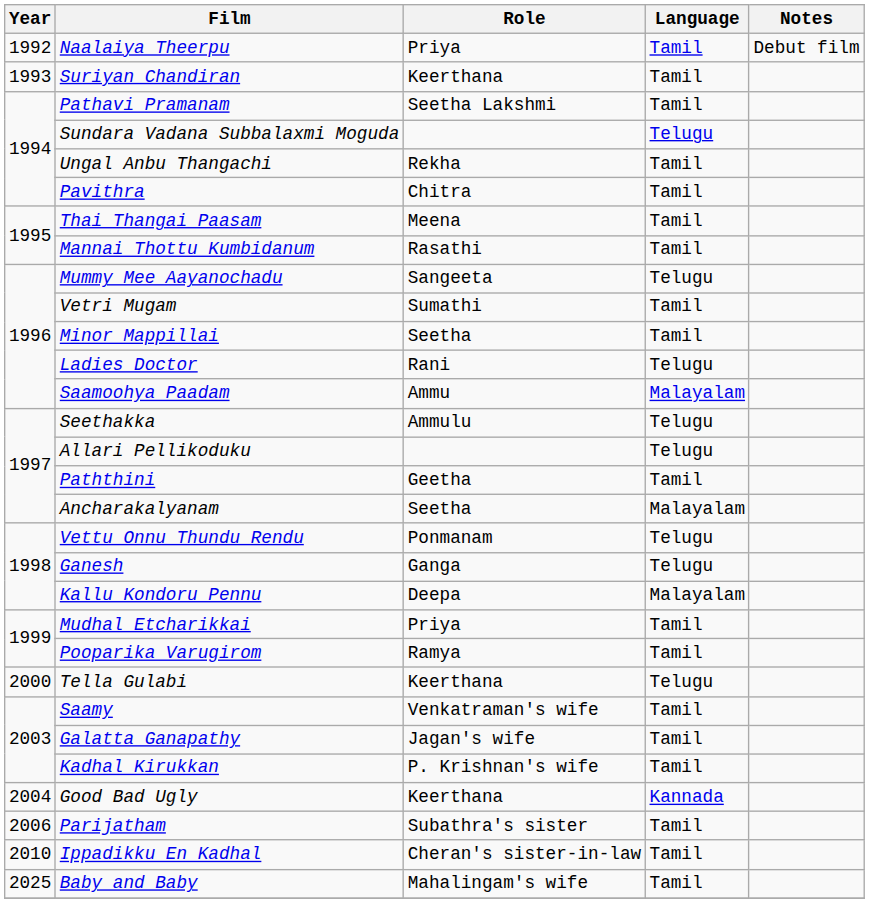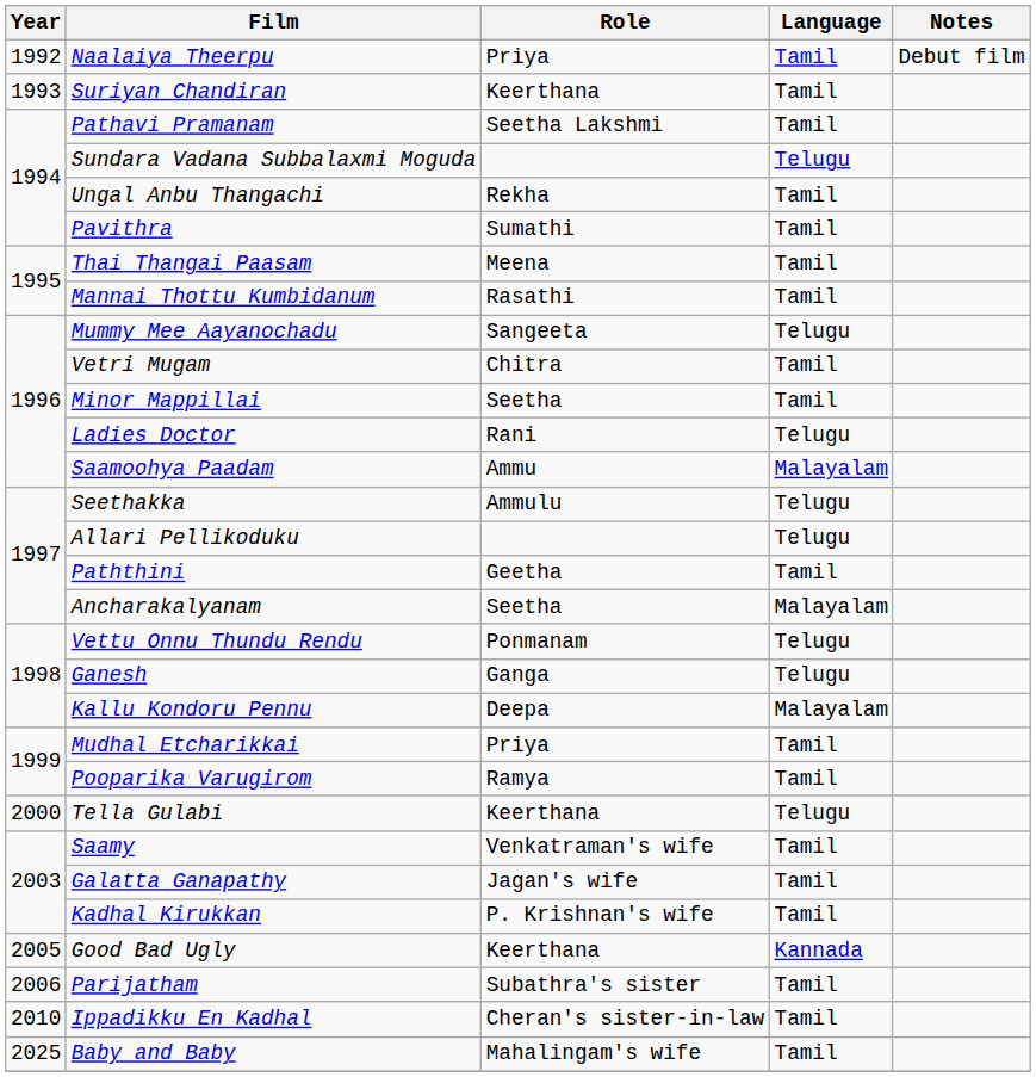Pavithra | Role: Chitra -> Sumathi
Vetri Mugam | Role: Sumathi -> Chitra
Good Bad Ugly | Year: 2004 -> 2005
